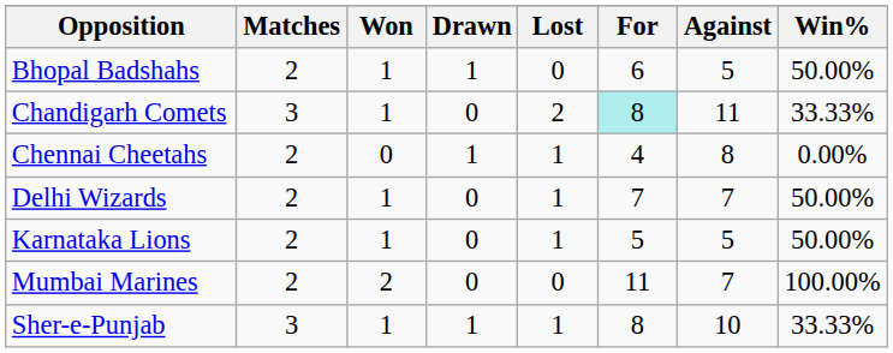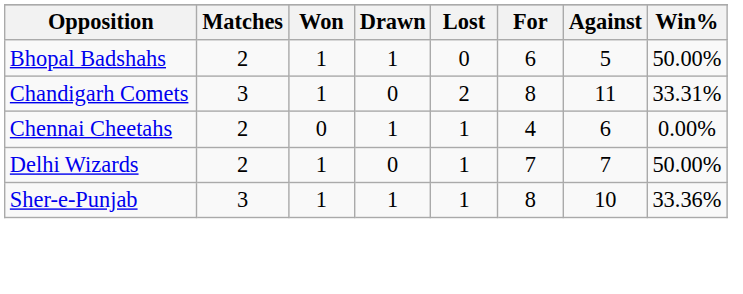Chandigarh Comets | For: paleturquoise background -> no background
Chandigarh Comets | Win%: 33.33% -> 33.31%
Chennai Cheetahs | Against: 8 -> 6
- row: Karnataka Lions | 2 | 1 | 0 | 1 | 5 | 5 | 50.00%
- row: Mumbai Marines | 2 | 2 | 0 | 0 | 11 | 7 | 100.00%
Sher-e-Punjab | Win%: 33.33% -> 33.36%
